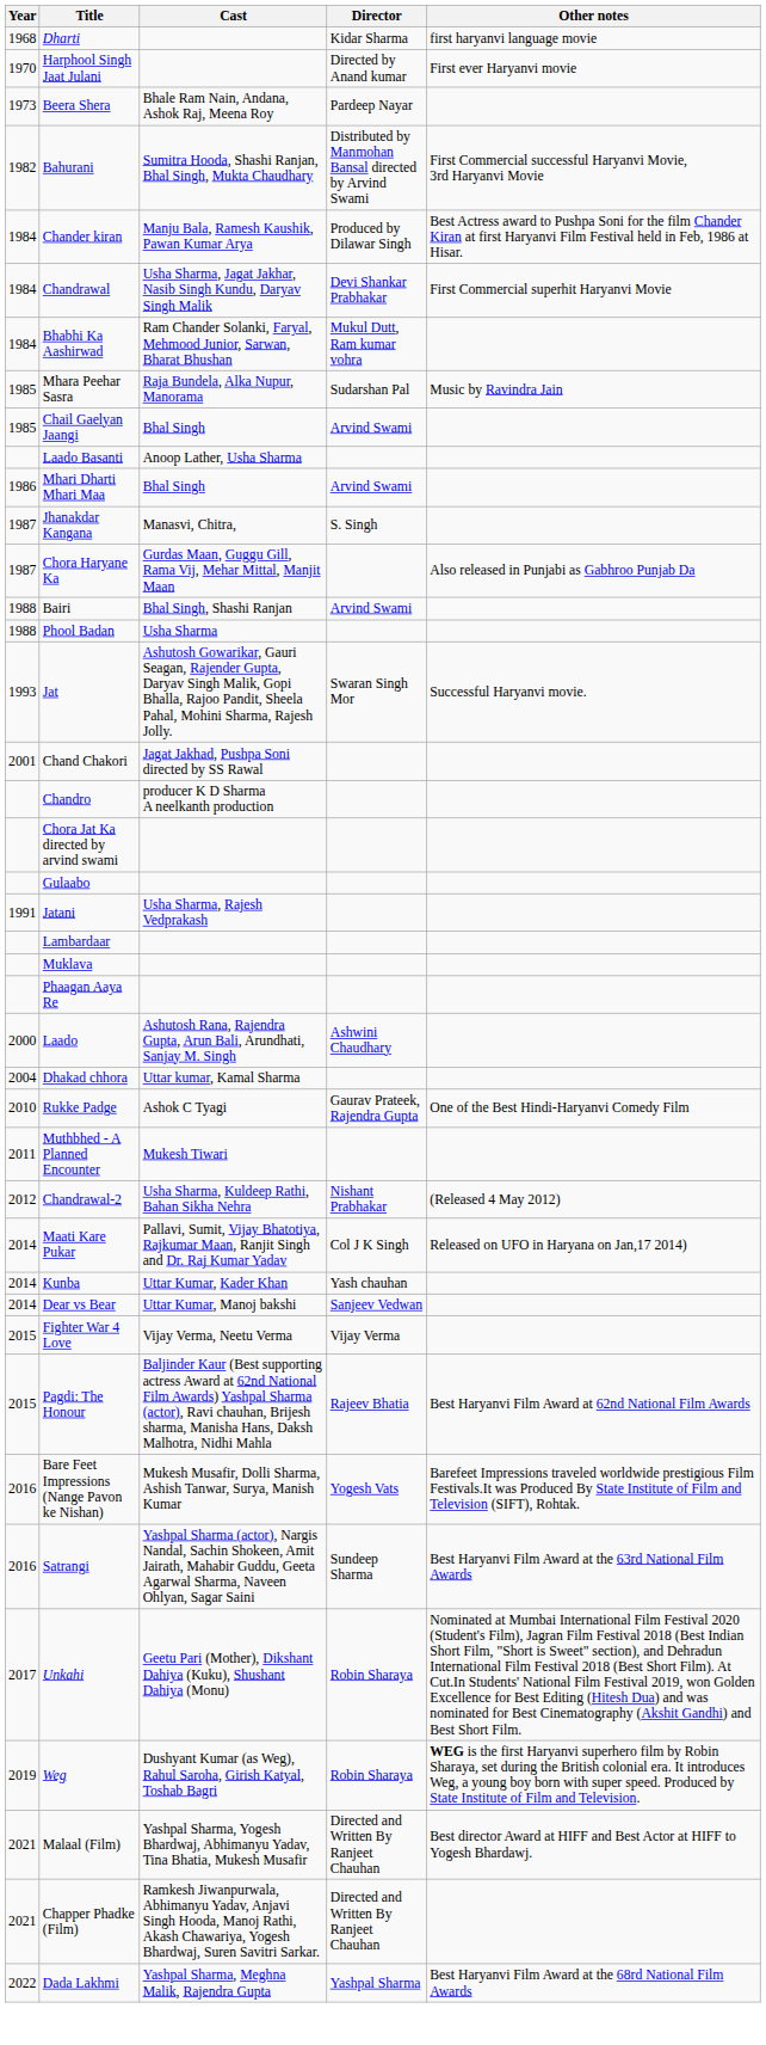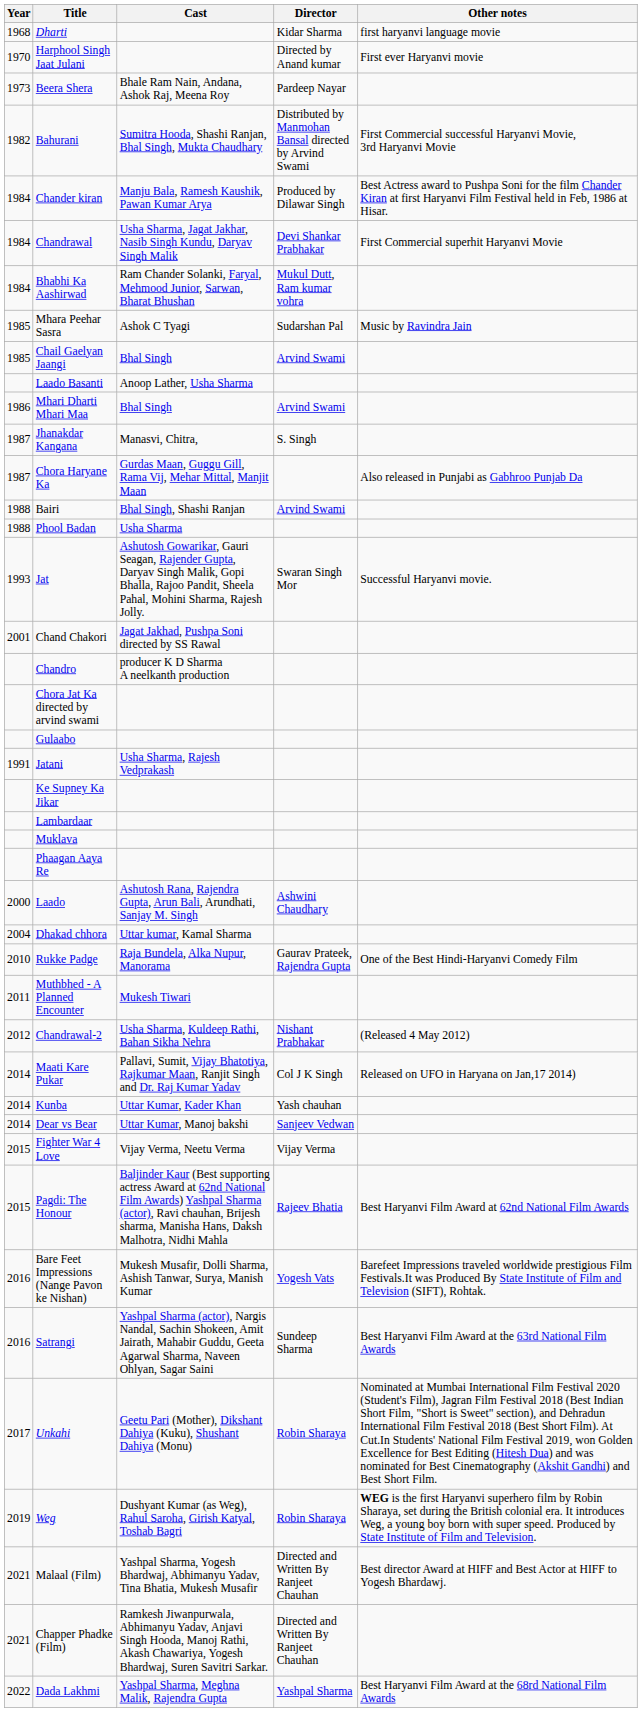Mhara Peehar Sasra | Cast: Raja Bundela, Alka Nupur, Manorama -> Ashok C Tyagi
+ row: Ke Supney Ka Jikar
Rukke Padge | Cast: Ashok C Tyagi -> Raja Bundela, Alka Nupur, Manorama
